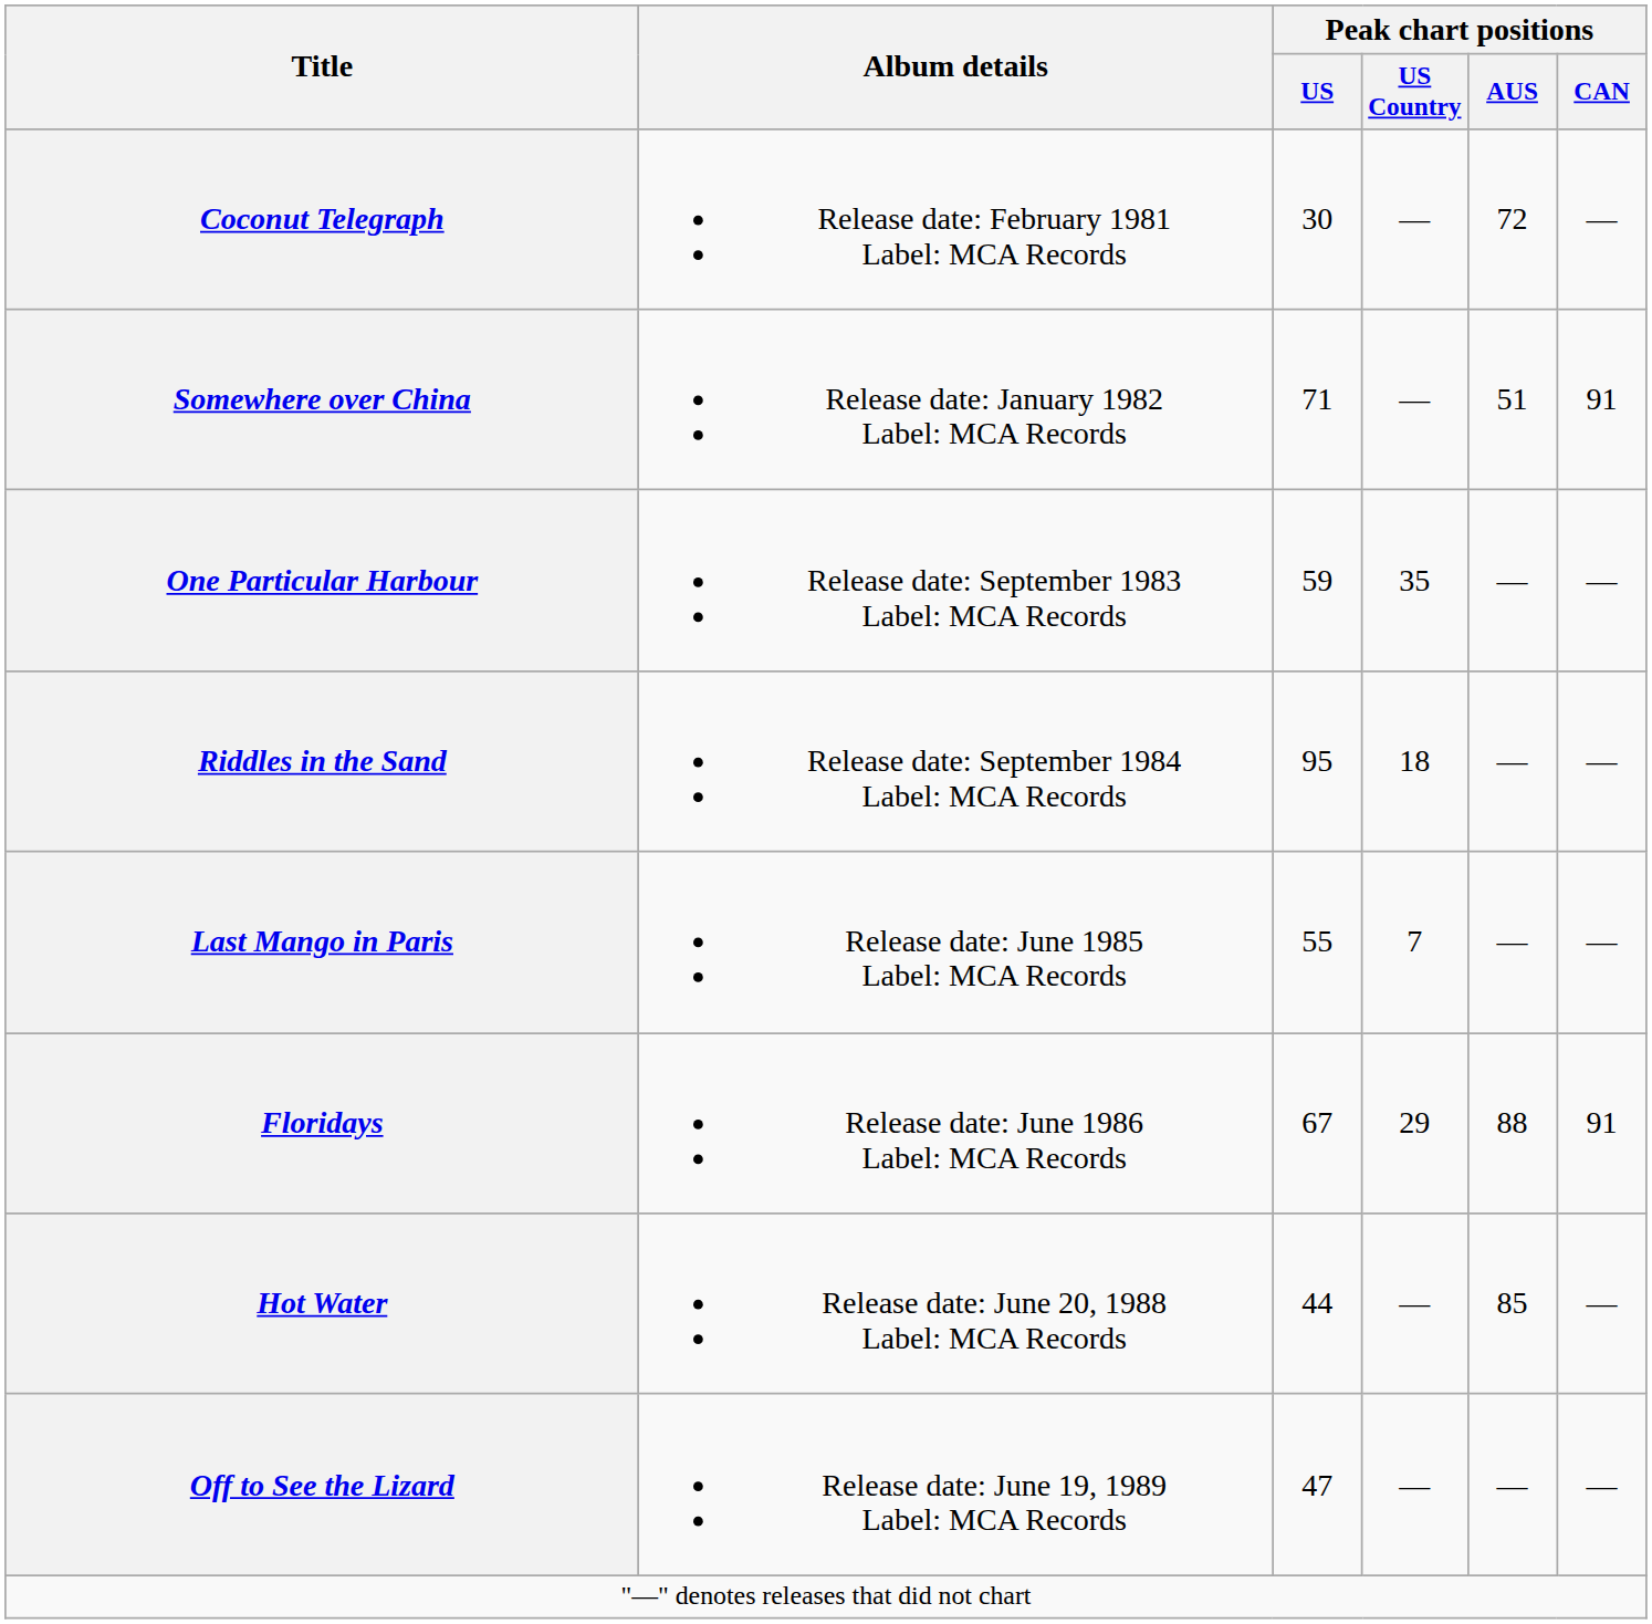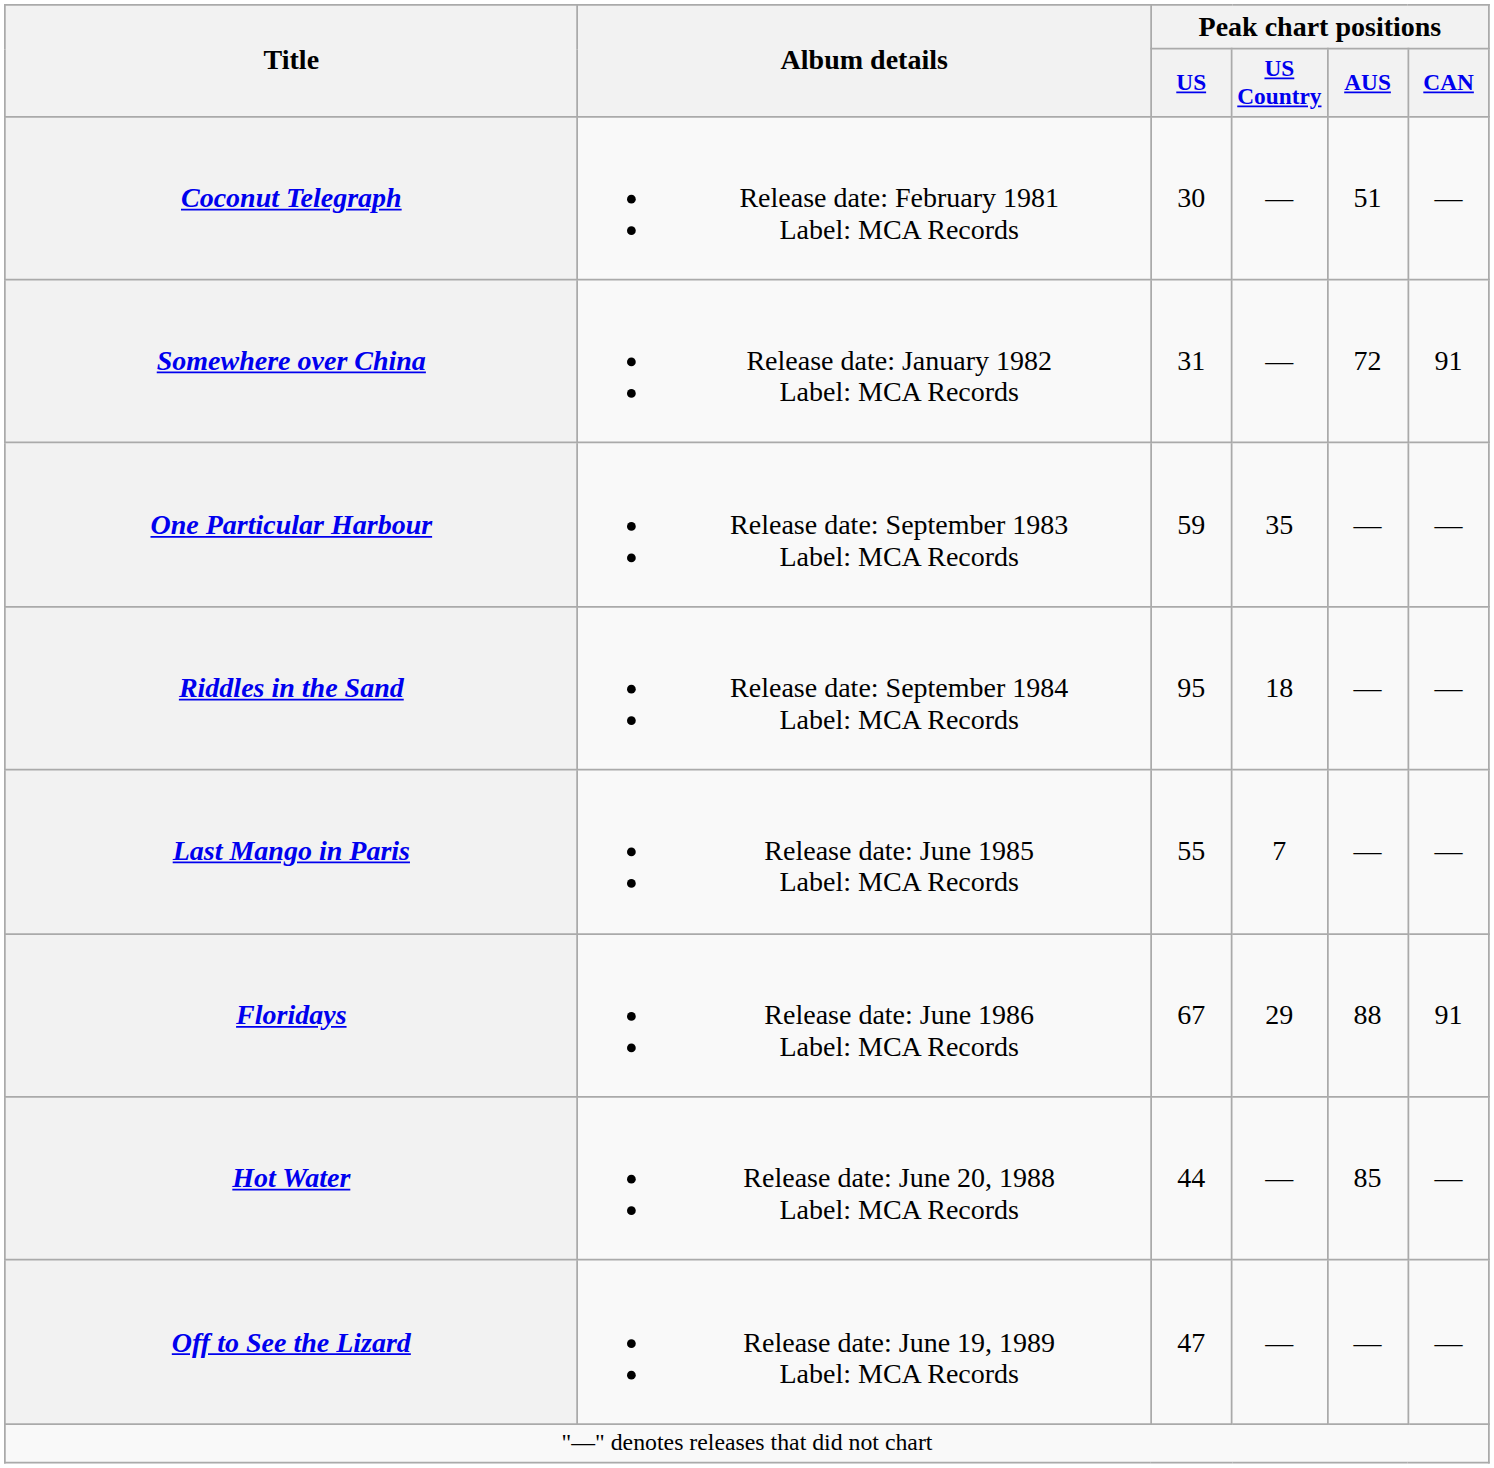Coconut Telegraph | Peak chart positions / AUS: 72 -> 51
Somewhere over China | Peak chart positions / US: 71 -> 31
Somewhere over China | Peak chart positions / AUS: 51 -> 72
